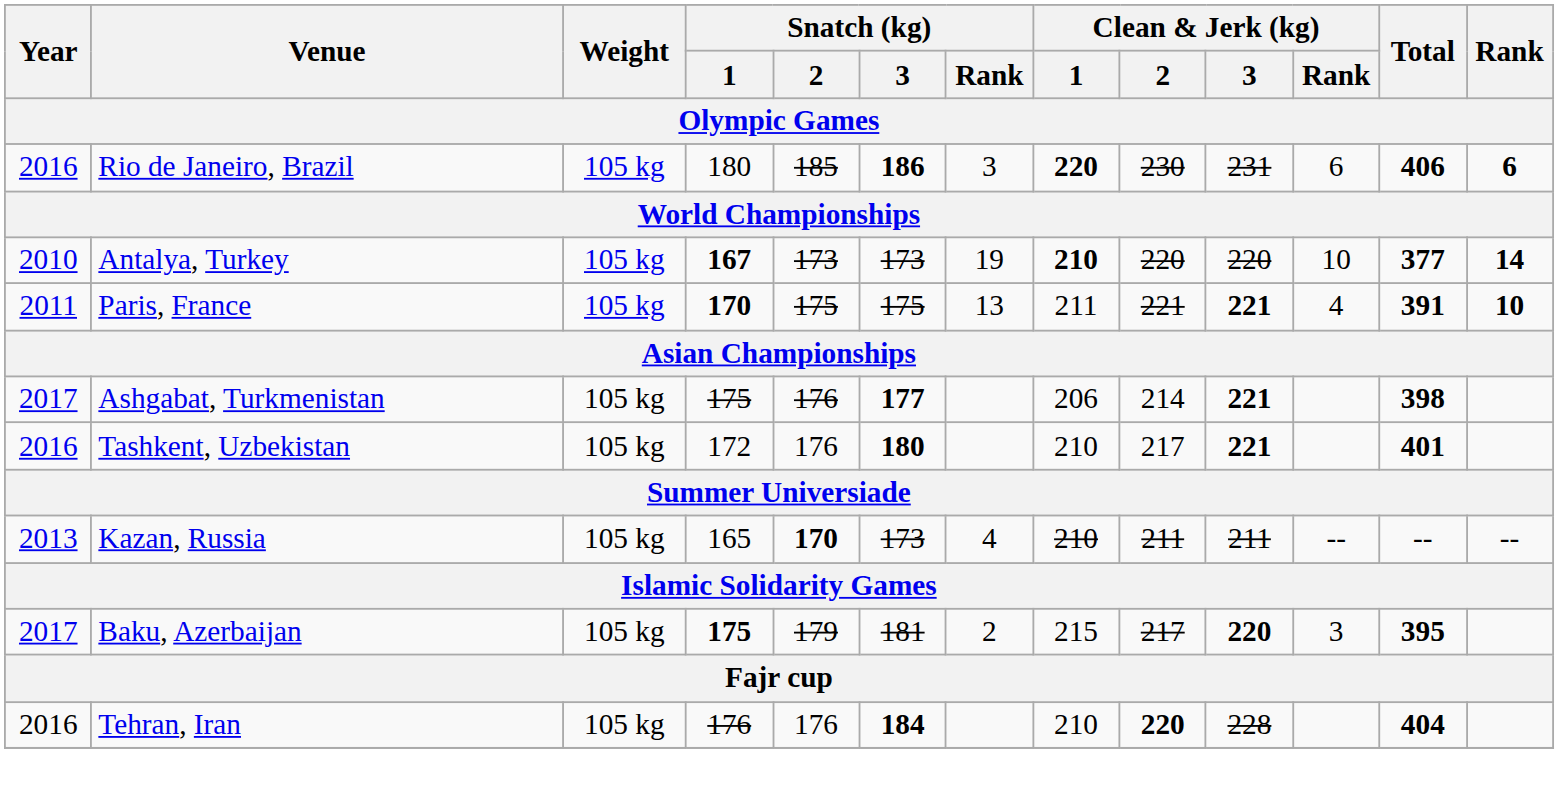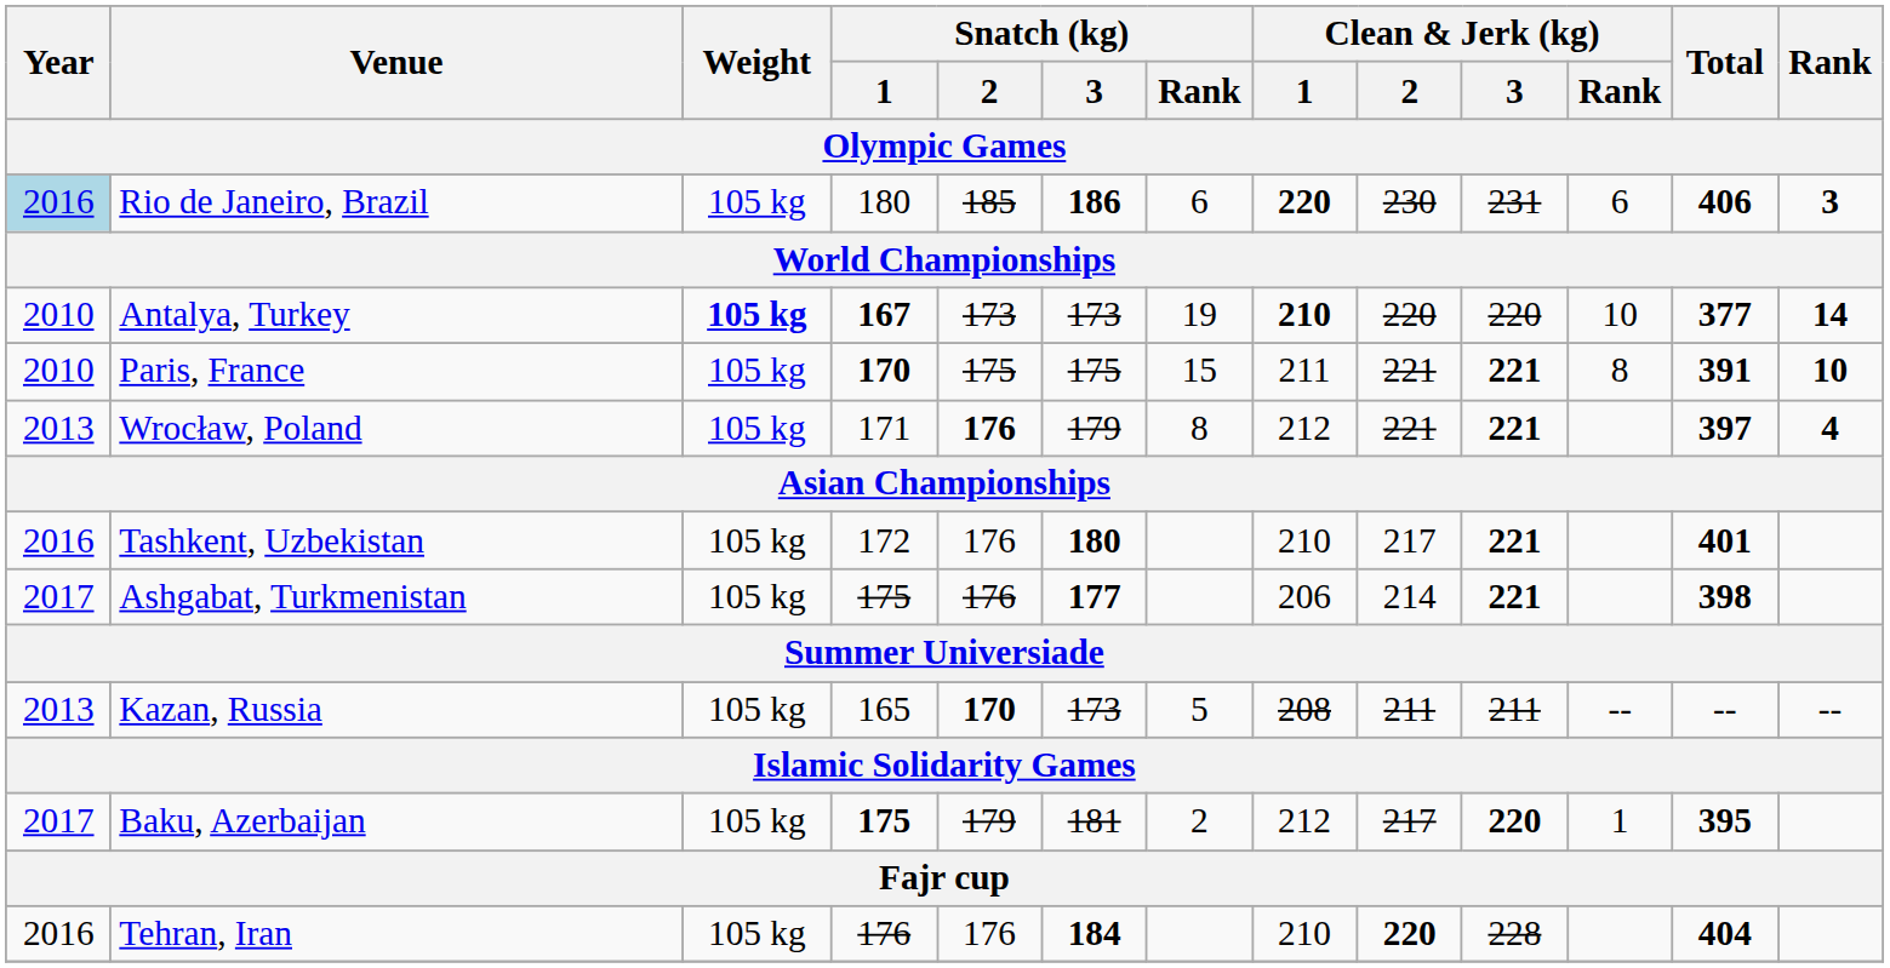Rio de Janeiro, Brazil | Year: no background -> lightblue background
Rio de Janeiro, Brazil | Snatch (kg) / Rank: 3 -> 6
Rio de Janeiro, Brazil | Rank: 6 -> 3
Antalya, Turkey | Weight: normal -> bold
Paris, France | Year: 2011 -> 2010
Paris, France | Snatch (kg) / Rank: 13 -> 15
Paris, France | Clean & Jerk (kg) / Rank: 4 -> 8
+ row: 2013 | Wrocław, Poland | 105 kg | 171 | 176 | 179 | 8 | 212 | 221 | 221 | 397 | 4
rows swapped: Tashkent, Uzbekistan <-> Ashgabat, Turkmenistan
Kazan, Russia | Snatch (kg) / Rank: 4 -> 5
Kazan, Russia | Clean & Jerk (kg) / 1: 210 -> 208
Baku, Azerbaijan | Clean & Jerk (kg) / 1: 215 -> 212
Baku, Azerbaijan | Clean & Jerk (kg) / Rank: 3 -> 1
